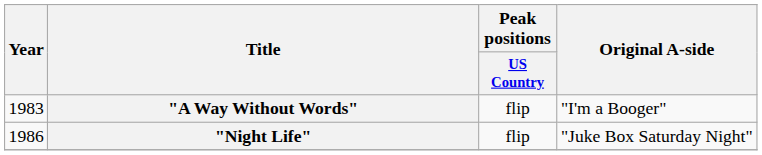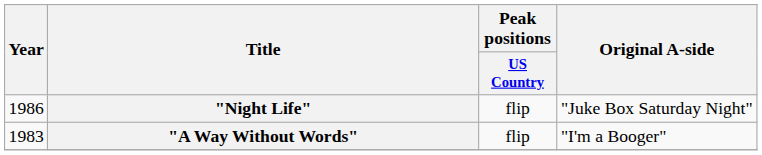rows swapped: "A Way Without Words" <-> "Night Life"
